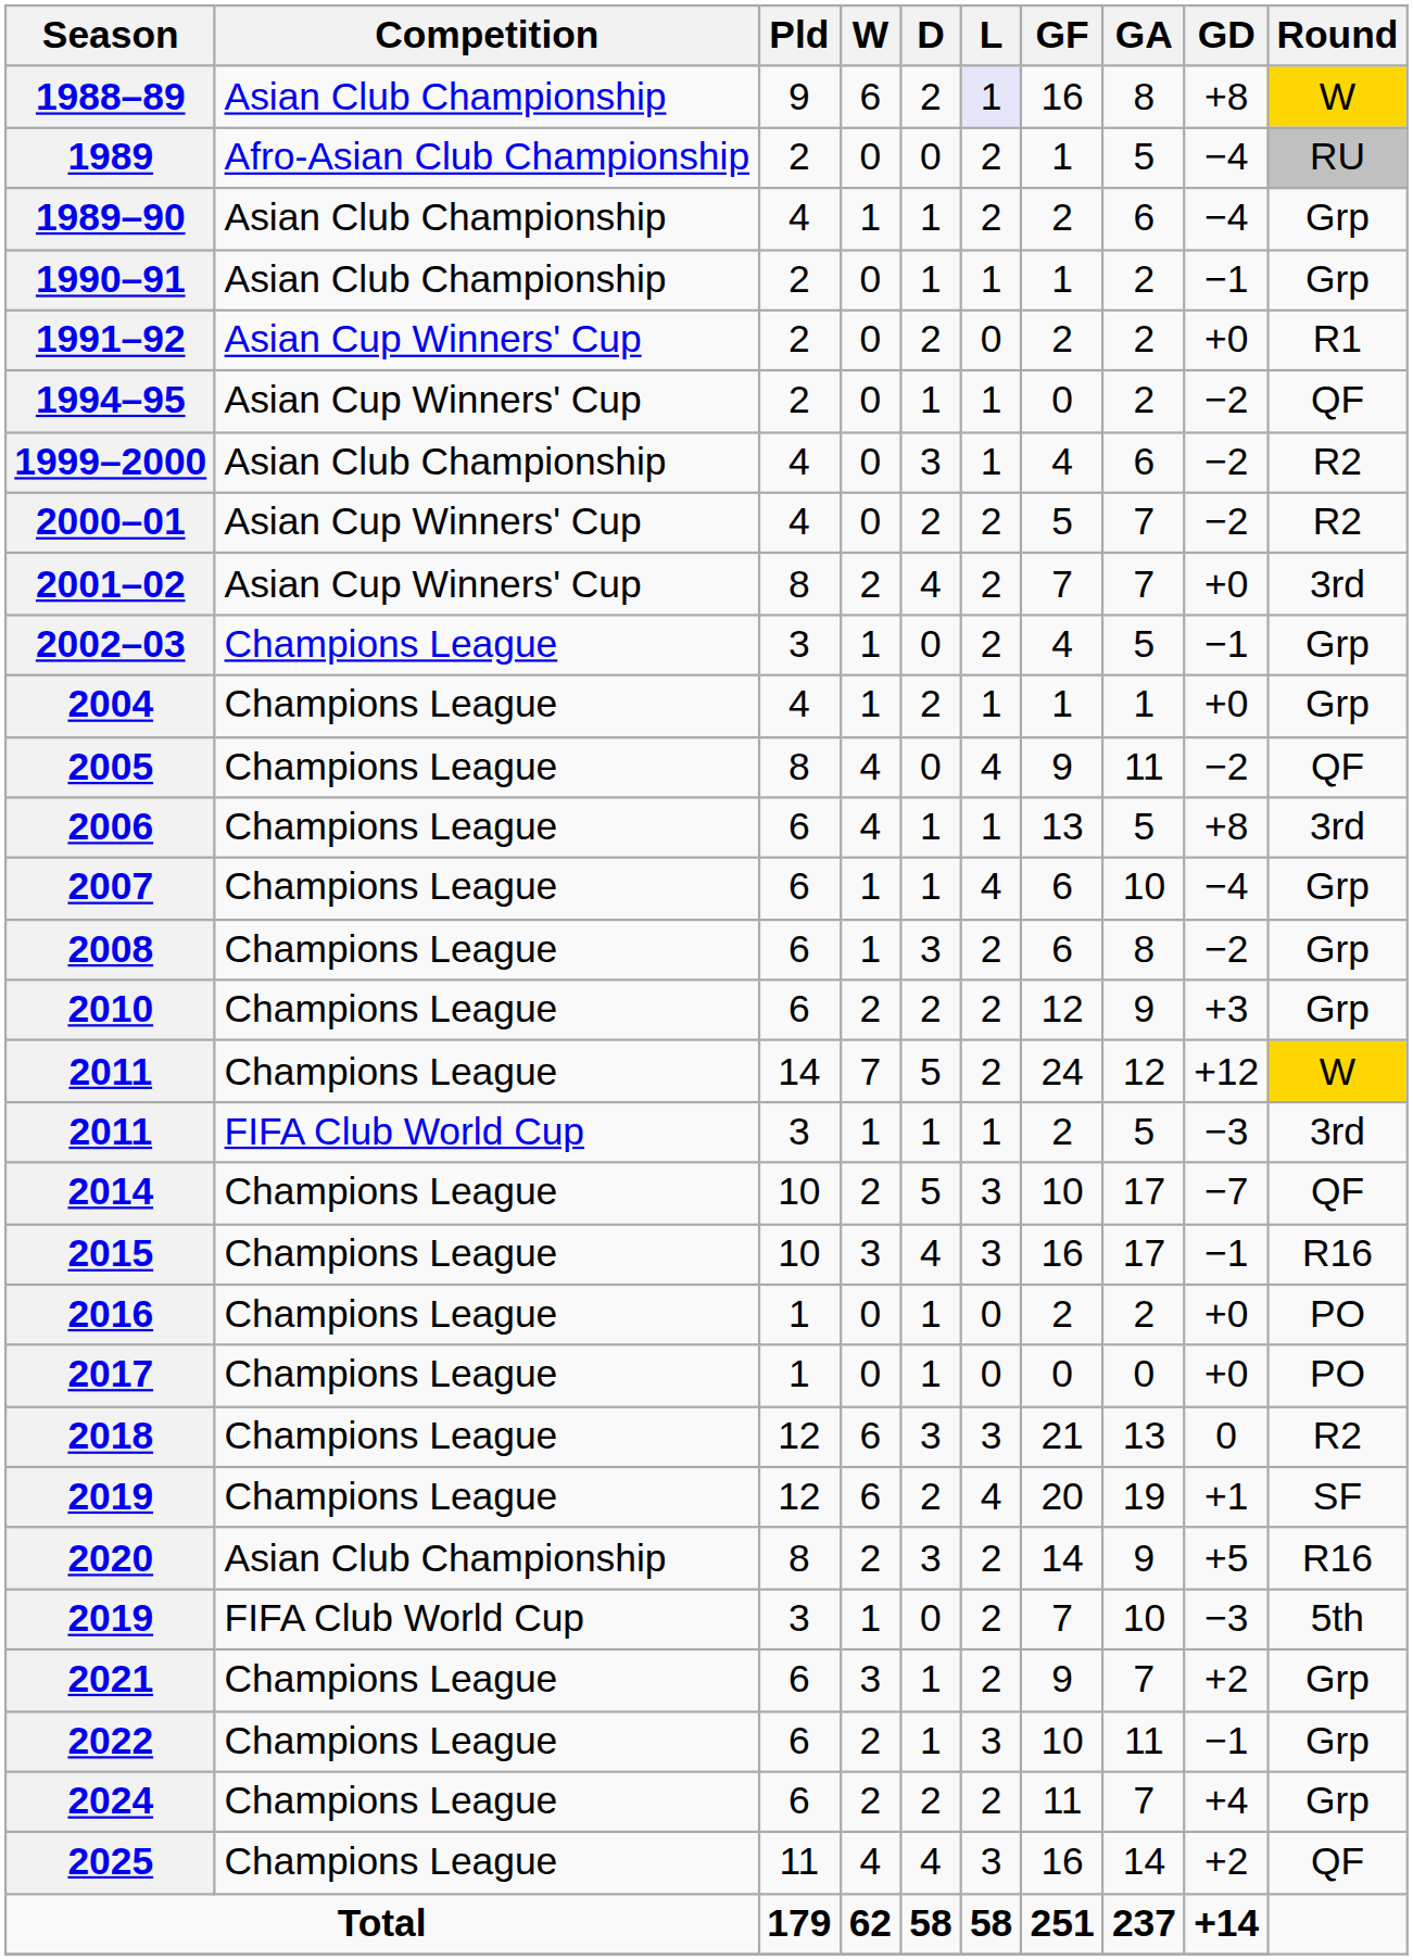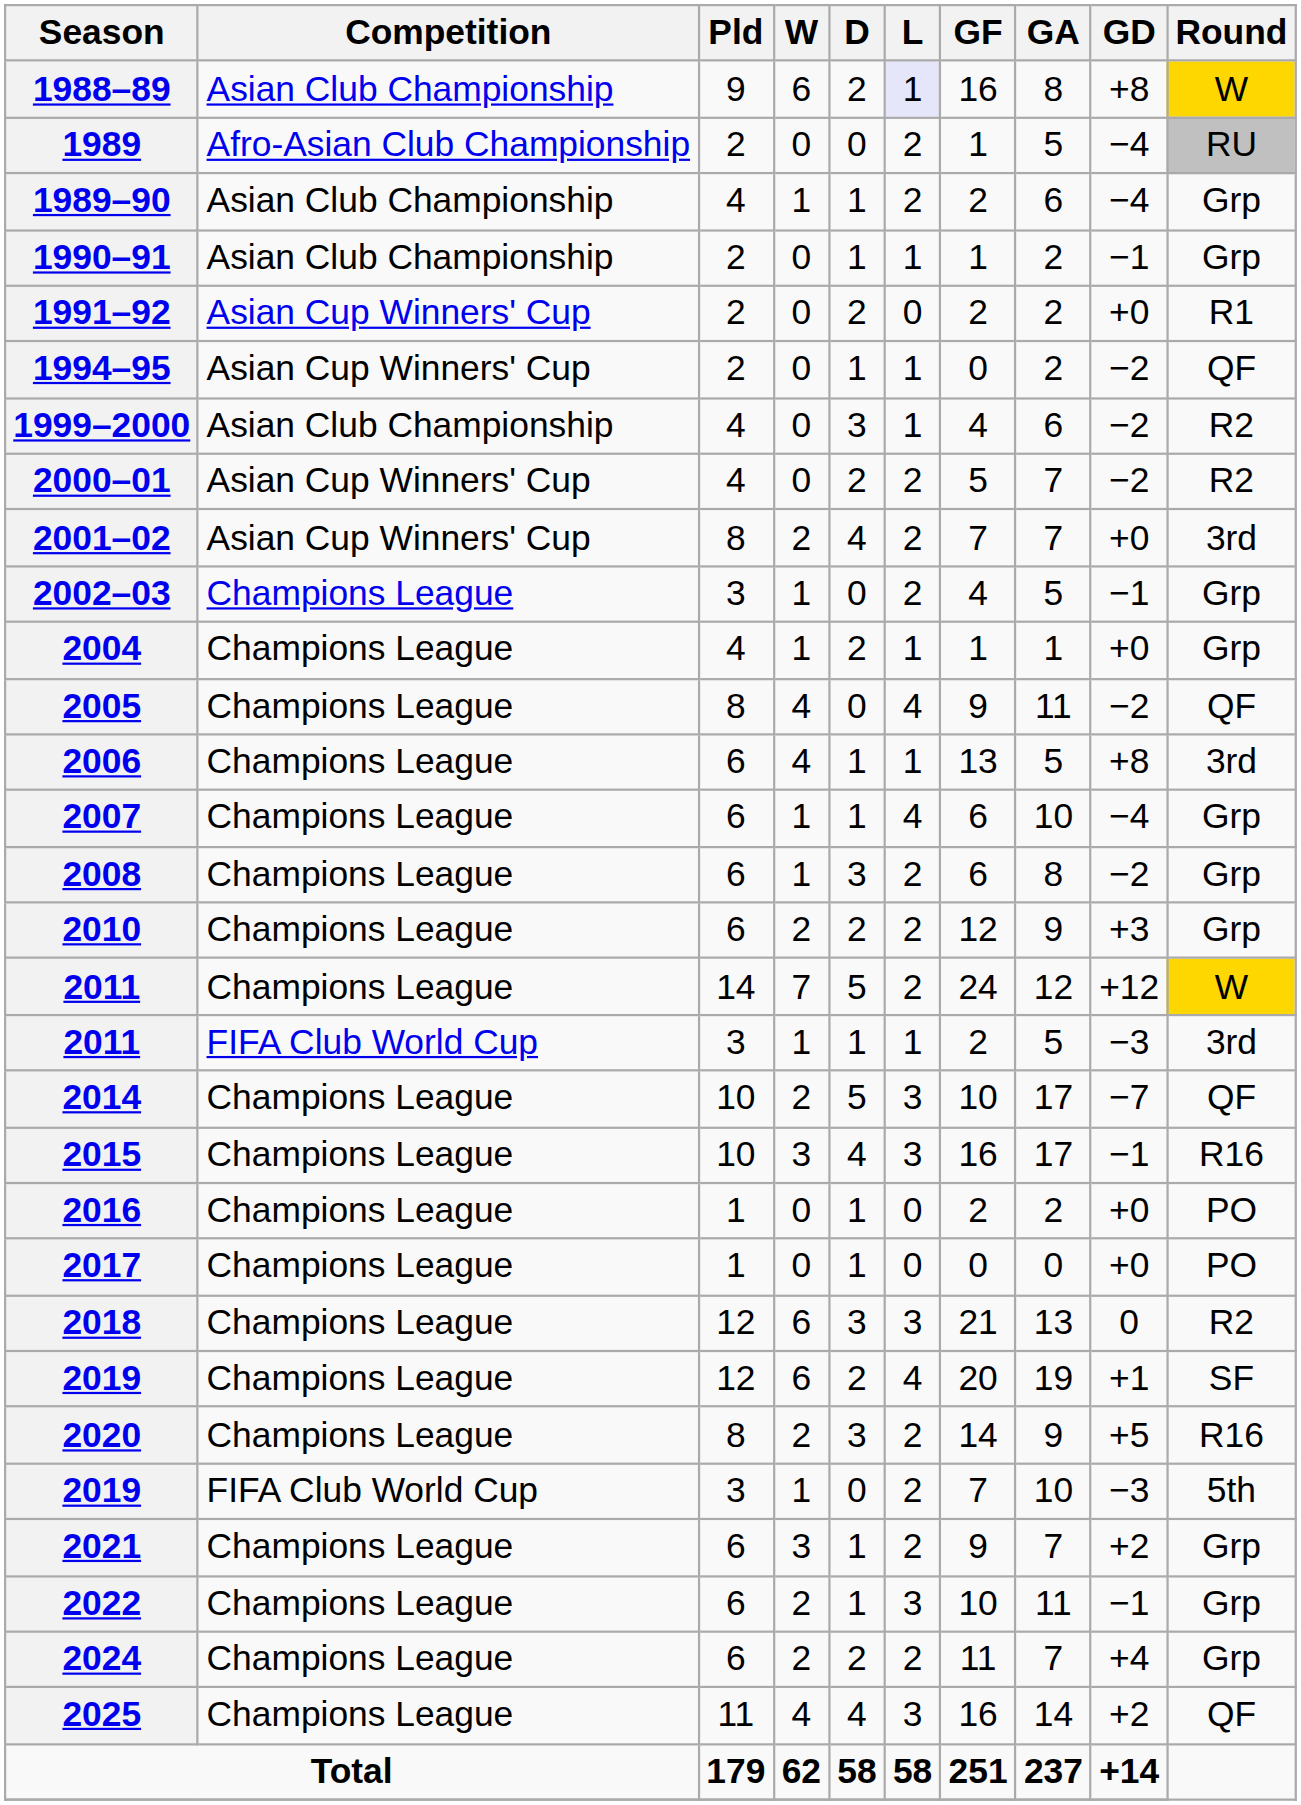2020 | Competition: Asian Club Championship -> Champions League
